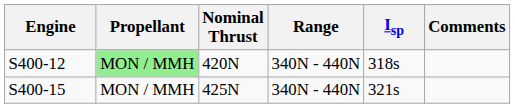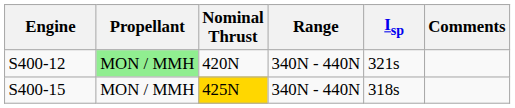S400-12 | Isp: 318s -> 321s
S400-15 | Nominal Thrust: no background -> gold background
S400-15 | Isp: 321s -> 318s
